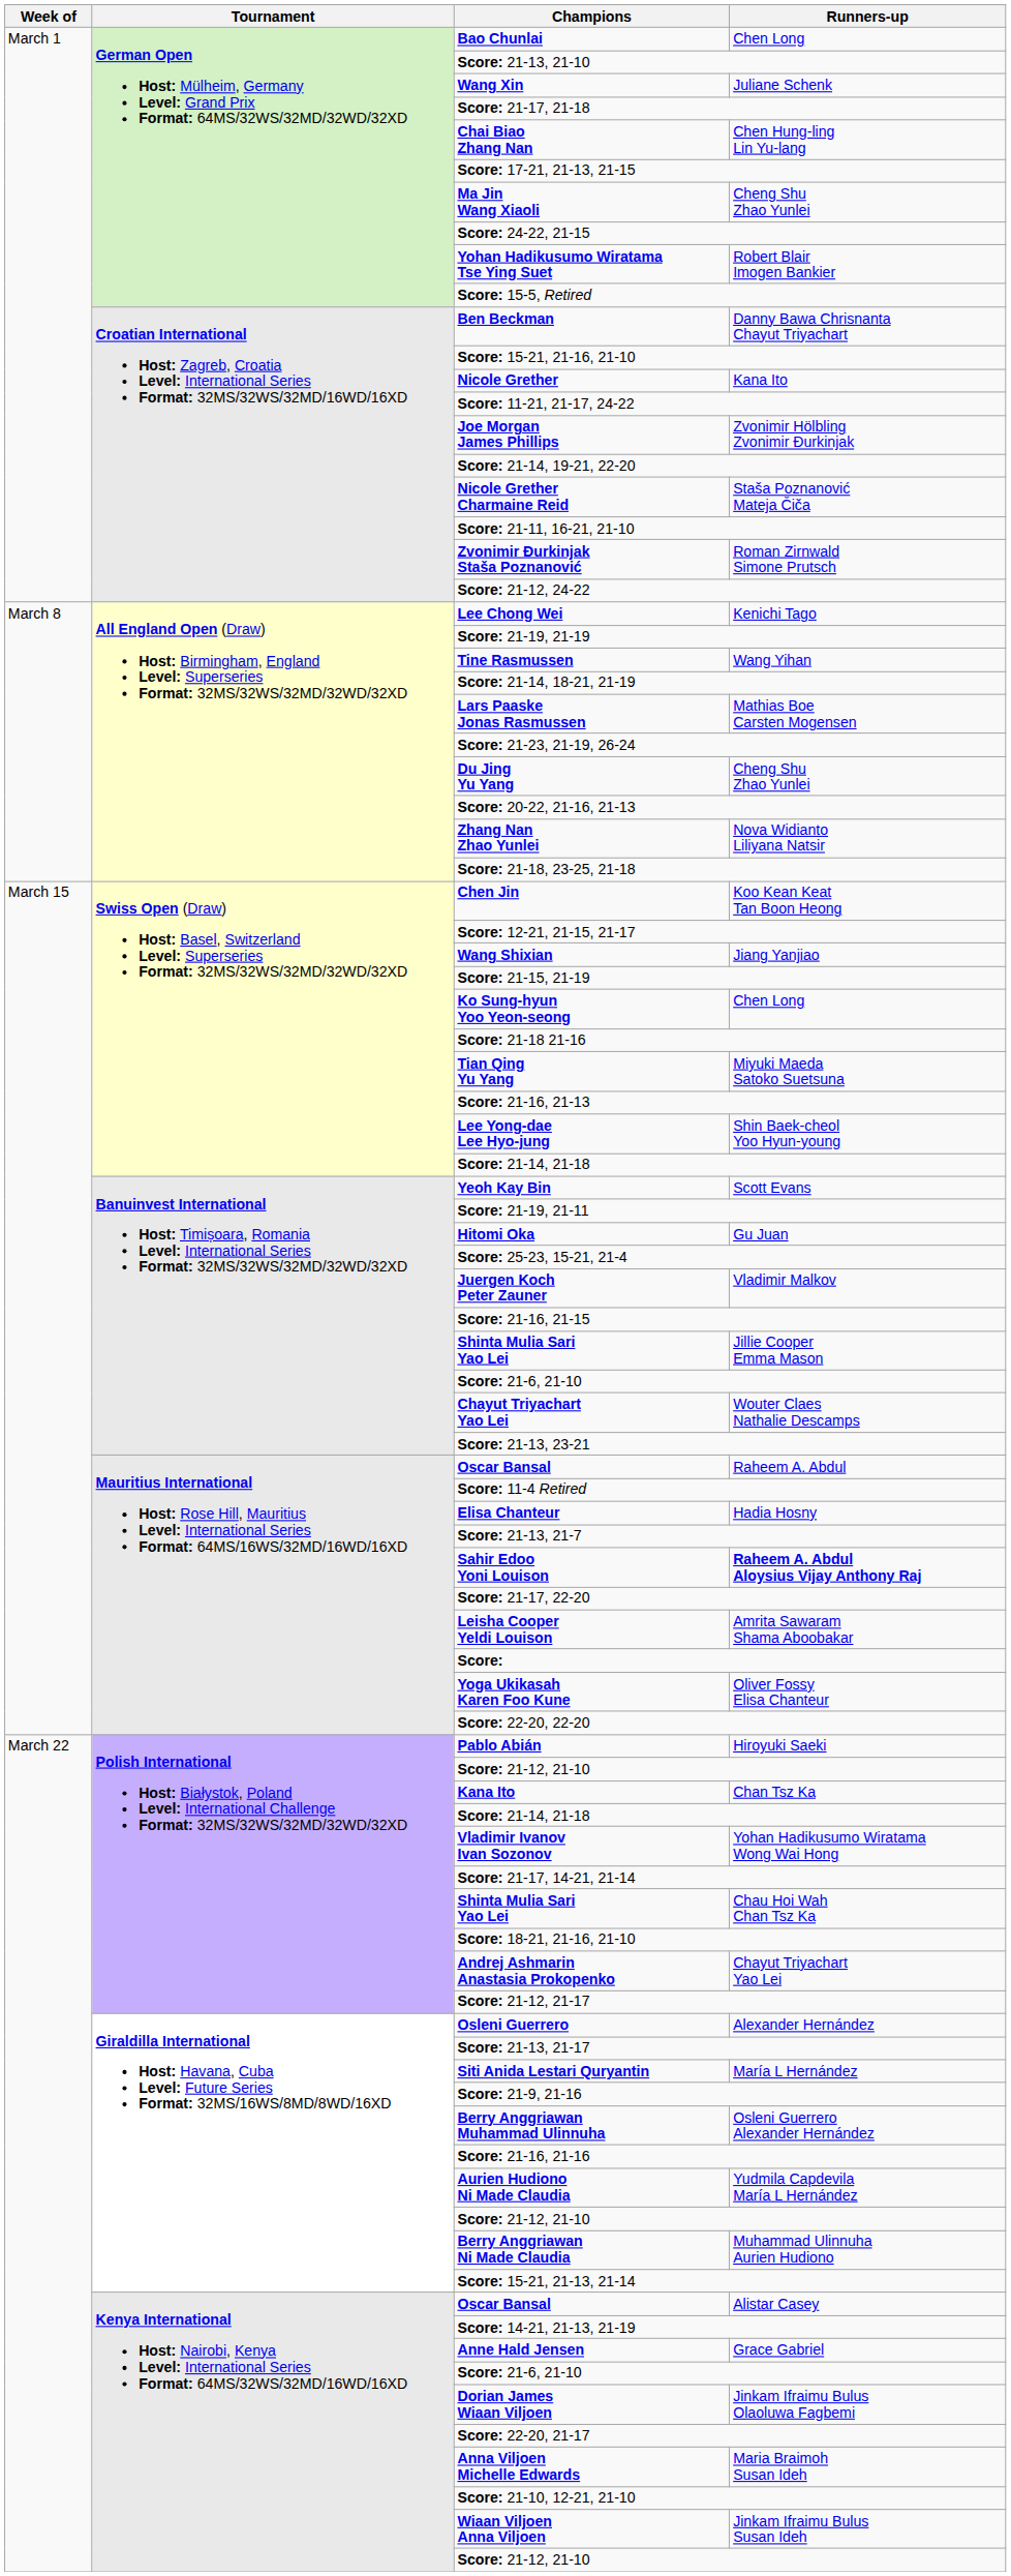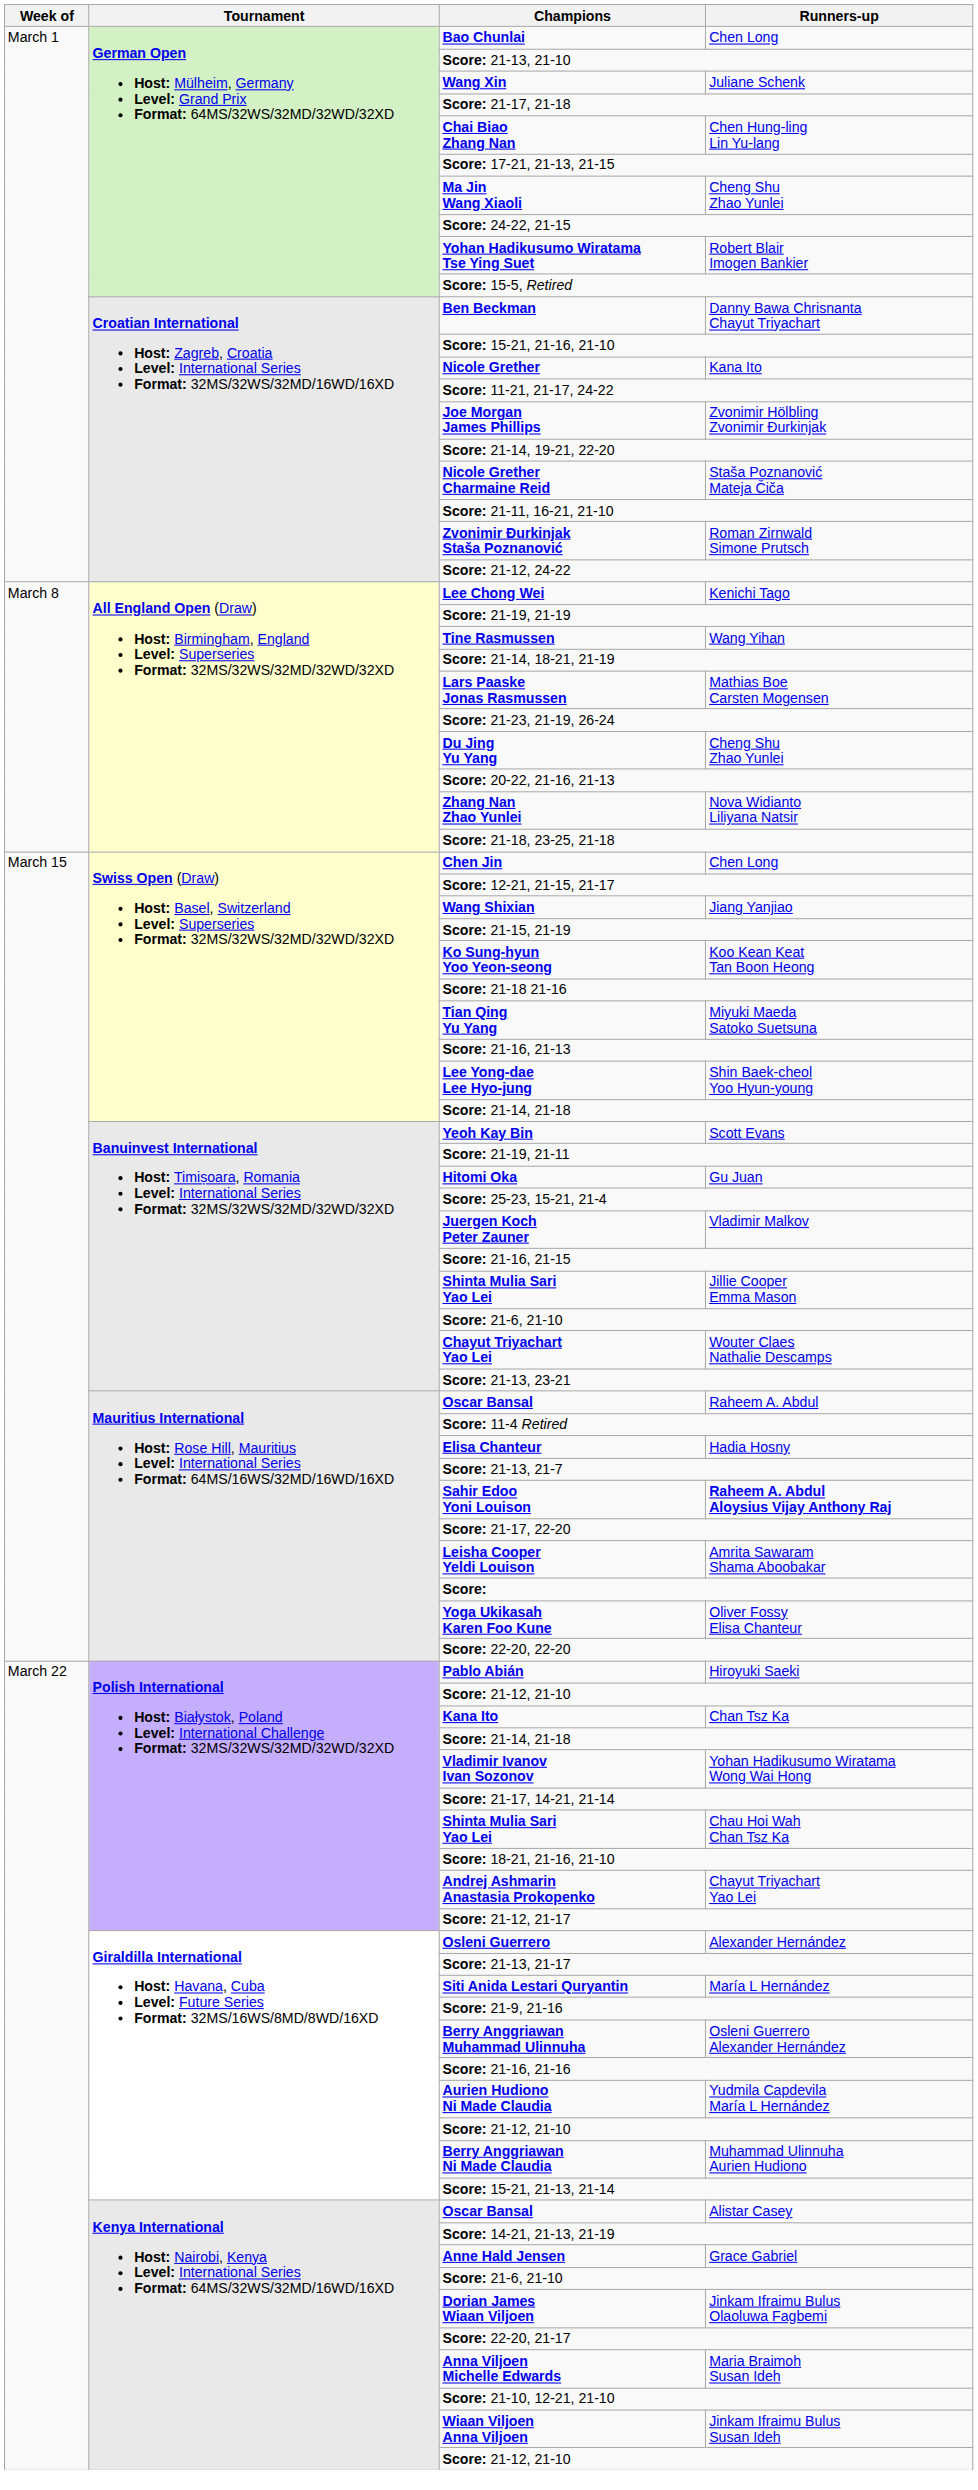Chen Jin | Runners-up: Koo Kean Keat Tan Boon Heong -> Chen Long
Ko Sung-hyun Yoo Yeon-seong | Runners-up: Chen Long -> Koo Kean Keat Tan Boon Heong
